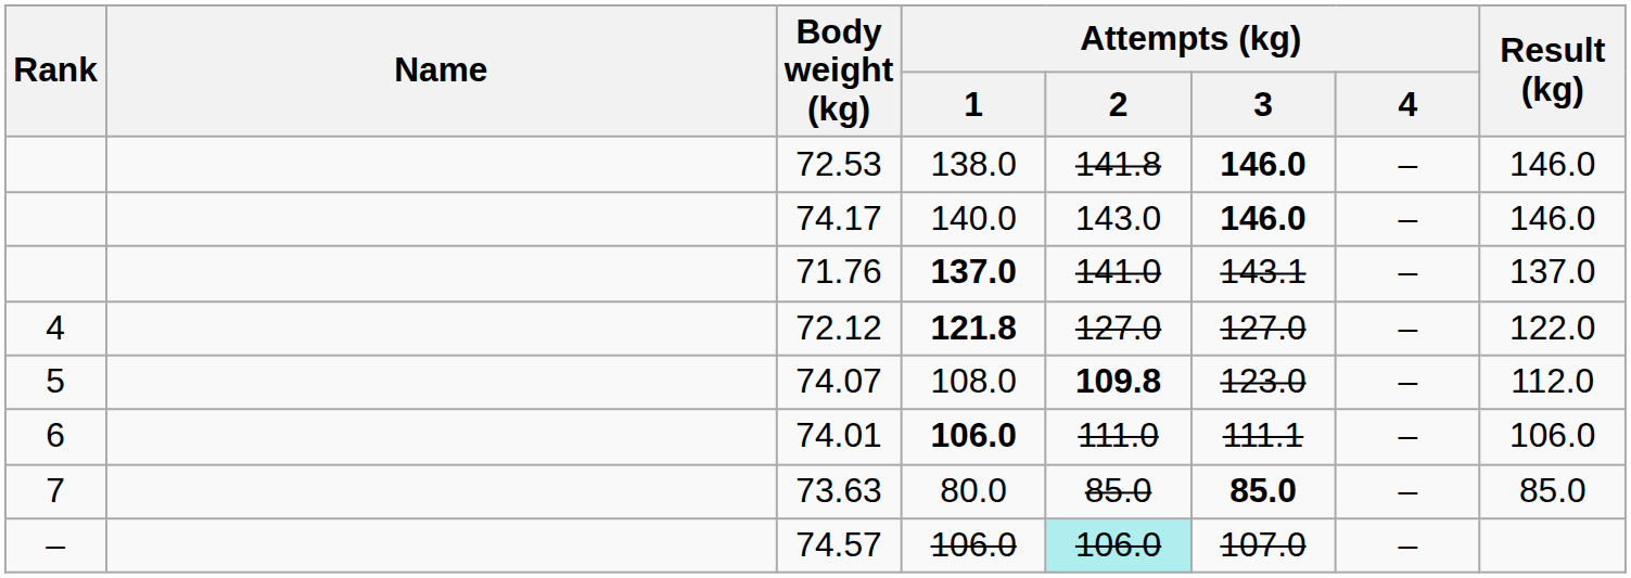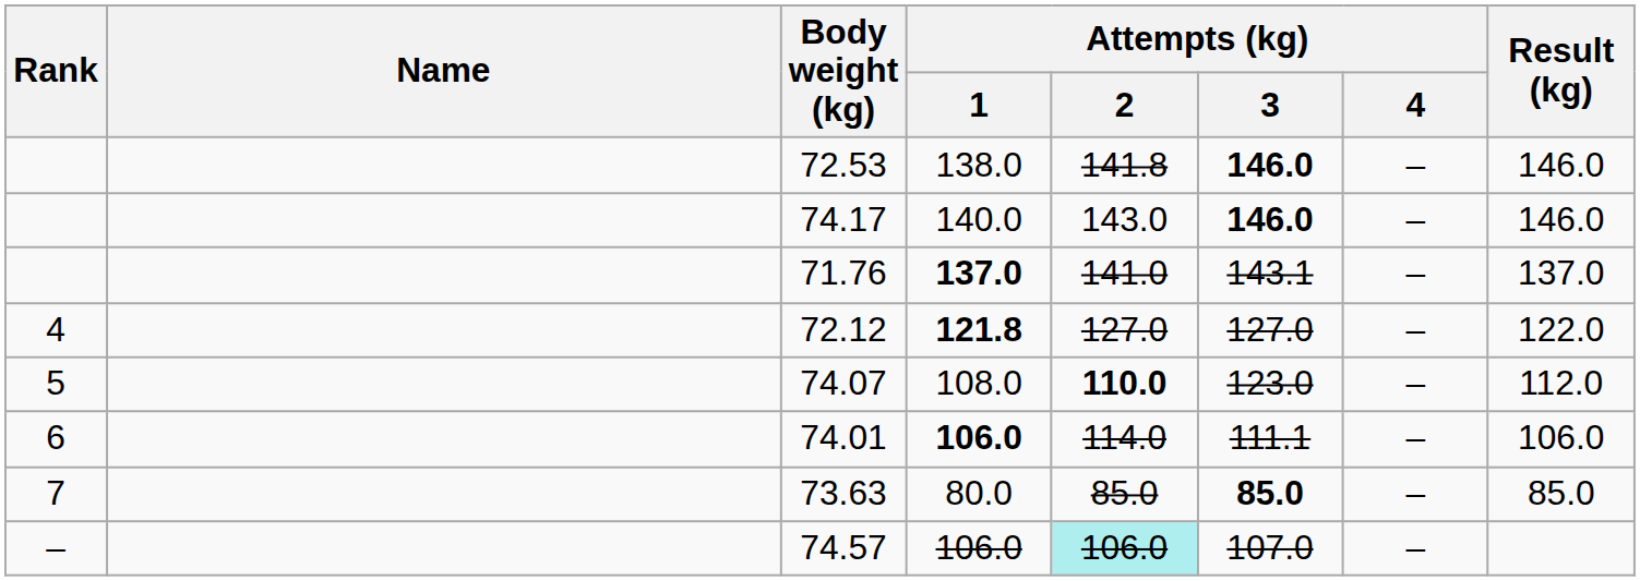74.07 | Attempts (kg) / 2: 109.8 -> 110.0
74.01 | Attempts (kg) / 2: 111.0 -> 114.0
